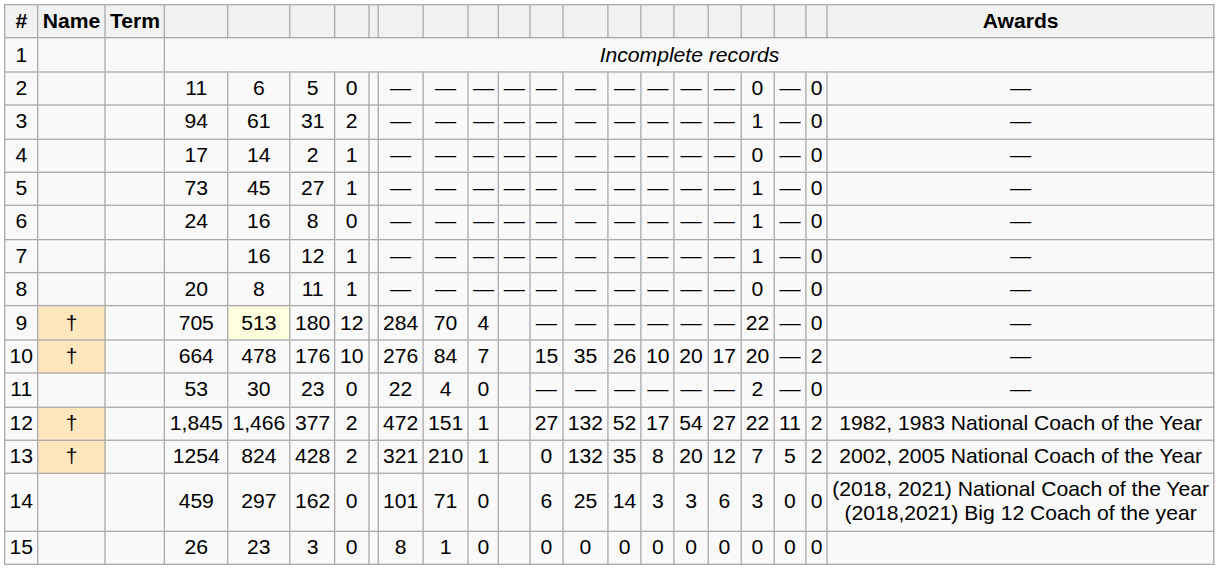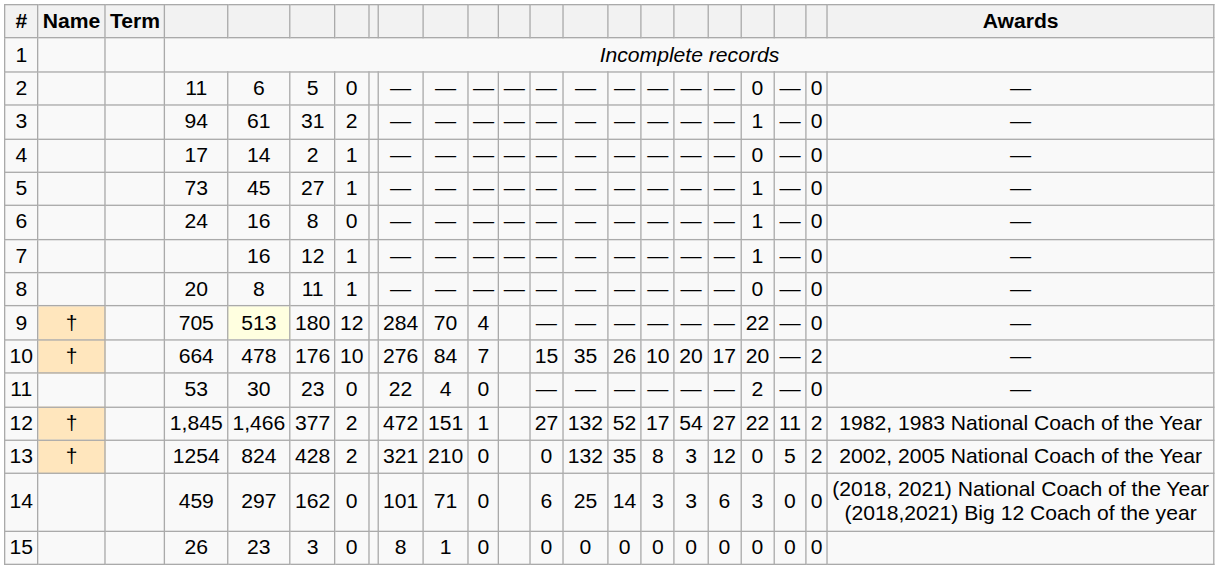13 | column 11: 1 -> 0
13 | column 17: 20 -> 3
13 | column 19: 7 -> 0
